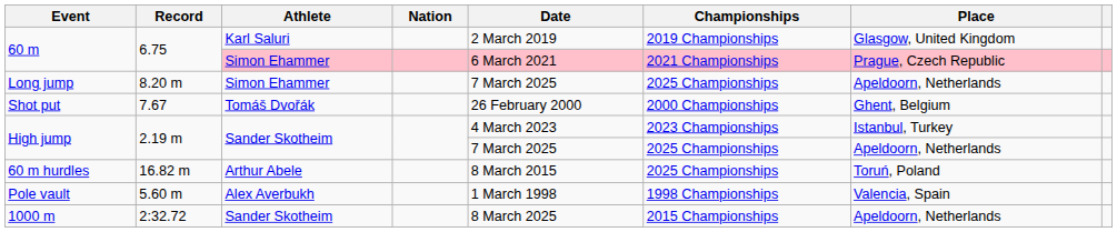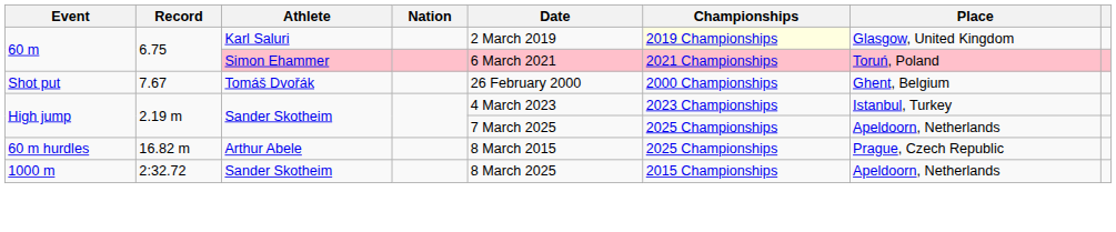60 m / Karl Saluri | Championships: no background -> lightyellow background
60 m / Simon Ehammer | Place: Prague, Czech Republic -> Toruń, Poland
- row: Long jump | 8.20 m | Simon Ehammer | 7 March 2025 | 2025 Championships | Apeldoorn, Netherlands
60 m hurdles | Place: Toruń, Poland -> Prague, Czech Republic
- row: Pole vault | 5.60 m | Alex Averbukh | 1 March 1998 | 1998 Championships | Valencia, Spain
